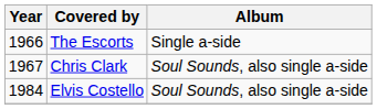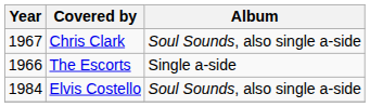rows swapped: The Escorts <-> Chris Clark
